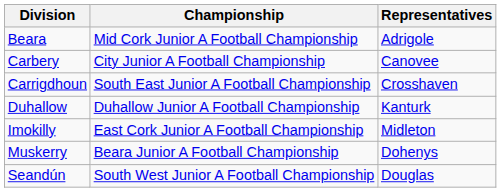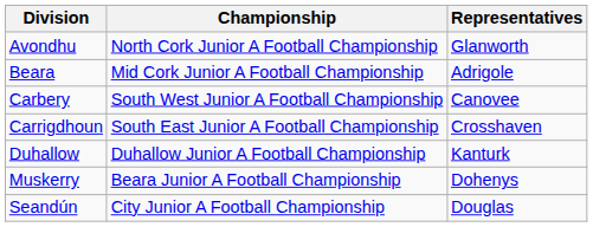+ row: Avondhu | North Cork Junior A Football Championship | Glanworth
Carbery | Championship: City Junior A Football Championship -> South West Junior A Football Championship
- row: Imokilly | East Cork Junior A Football Championship | Midleton
Seandún | Championship: South West Junior A Football Championship -> City Junior A Football Championship
